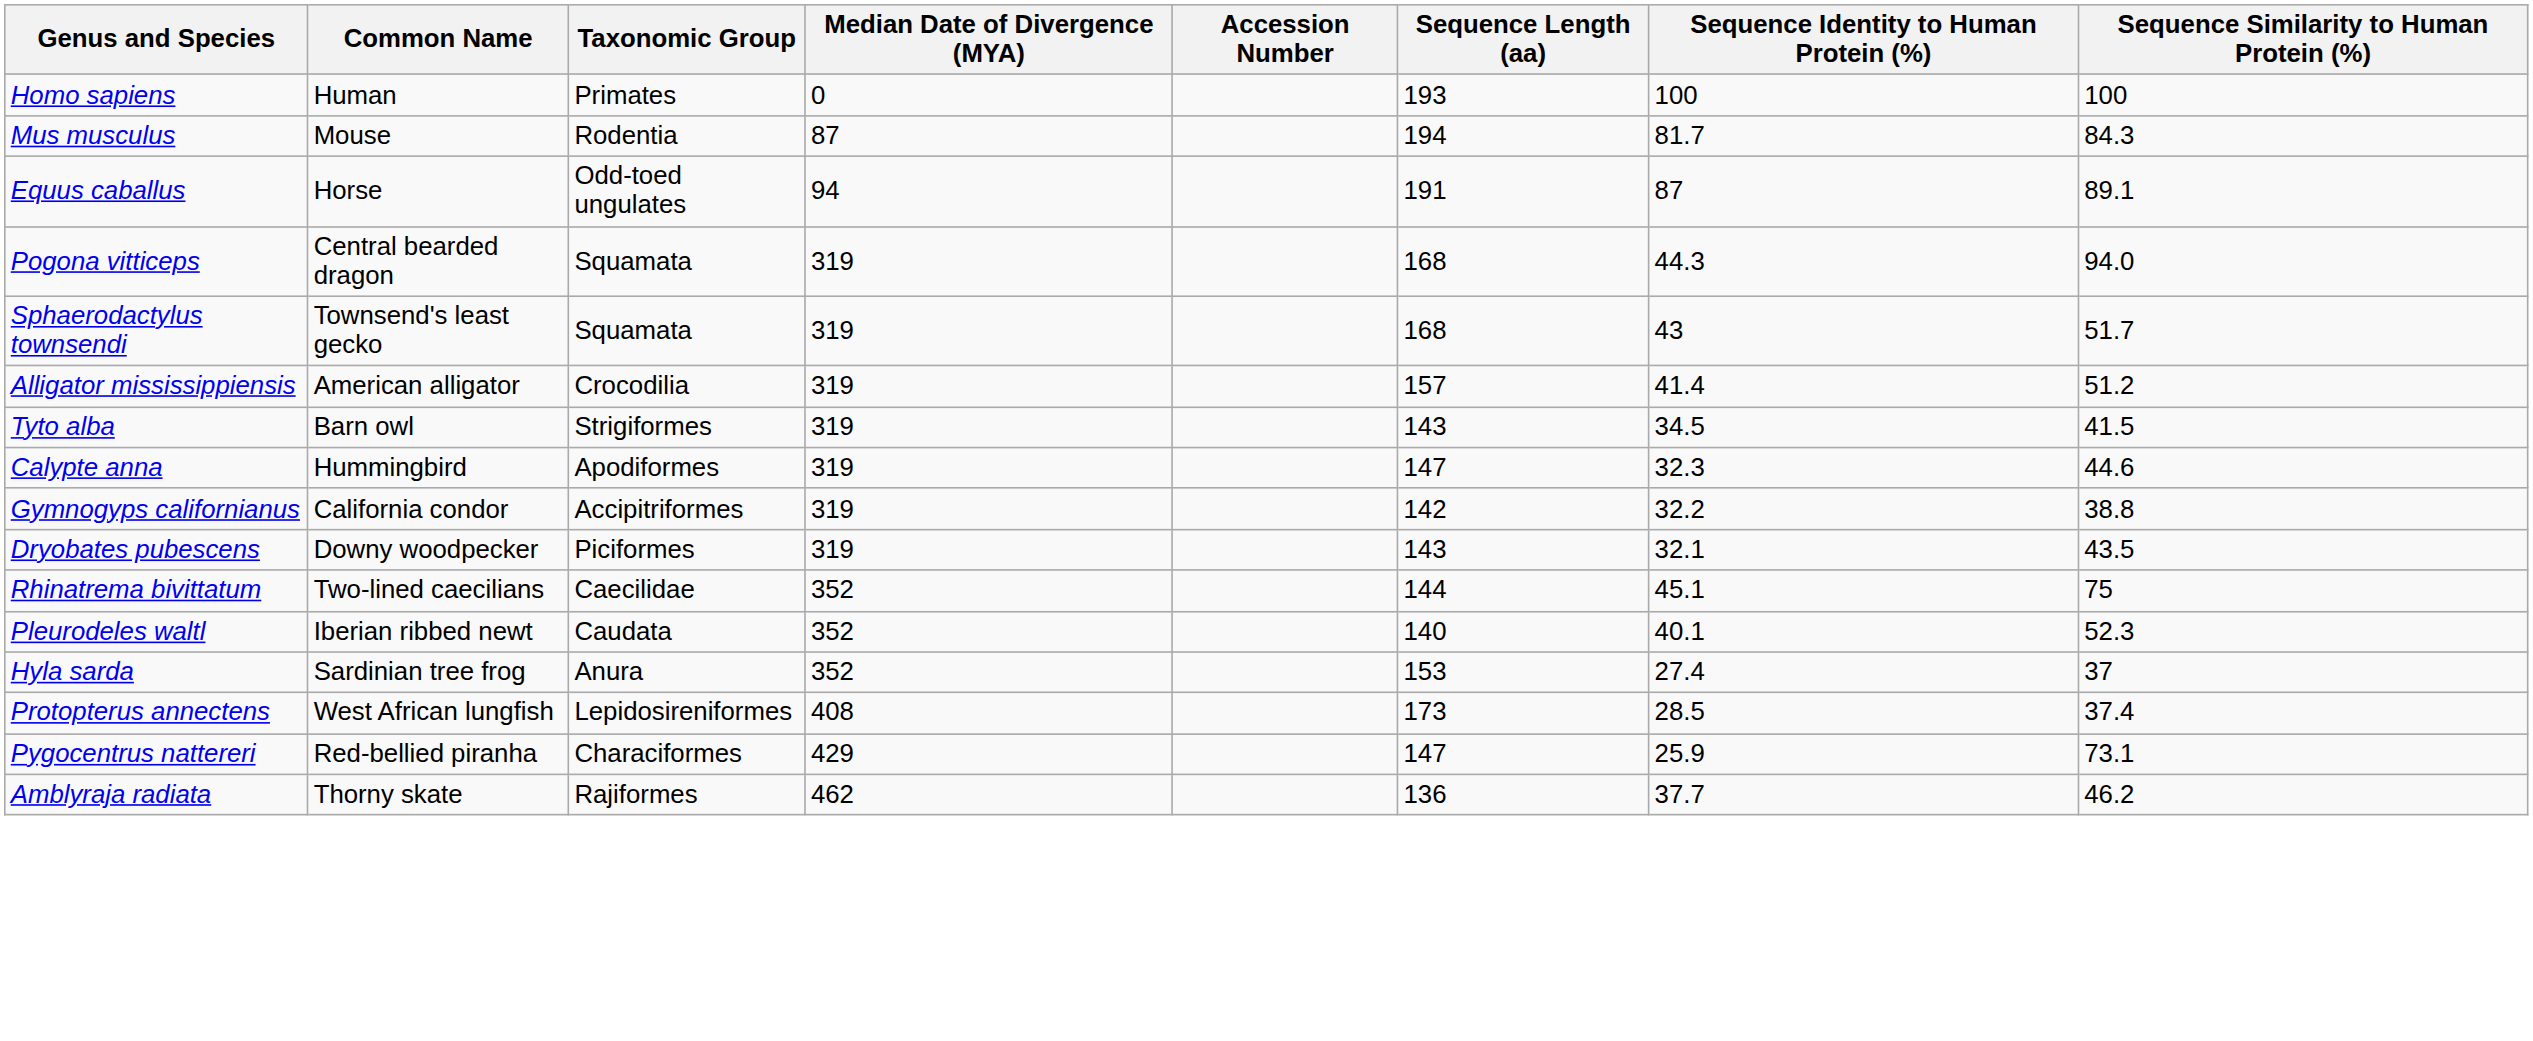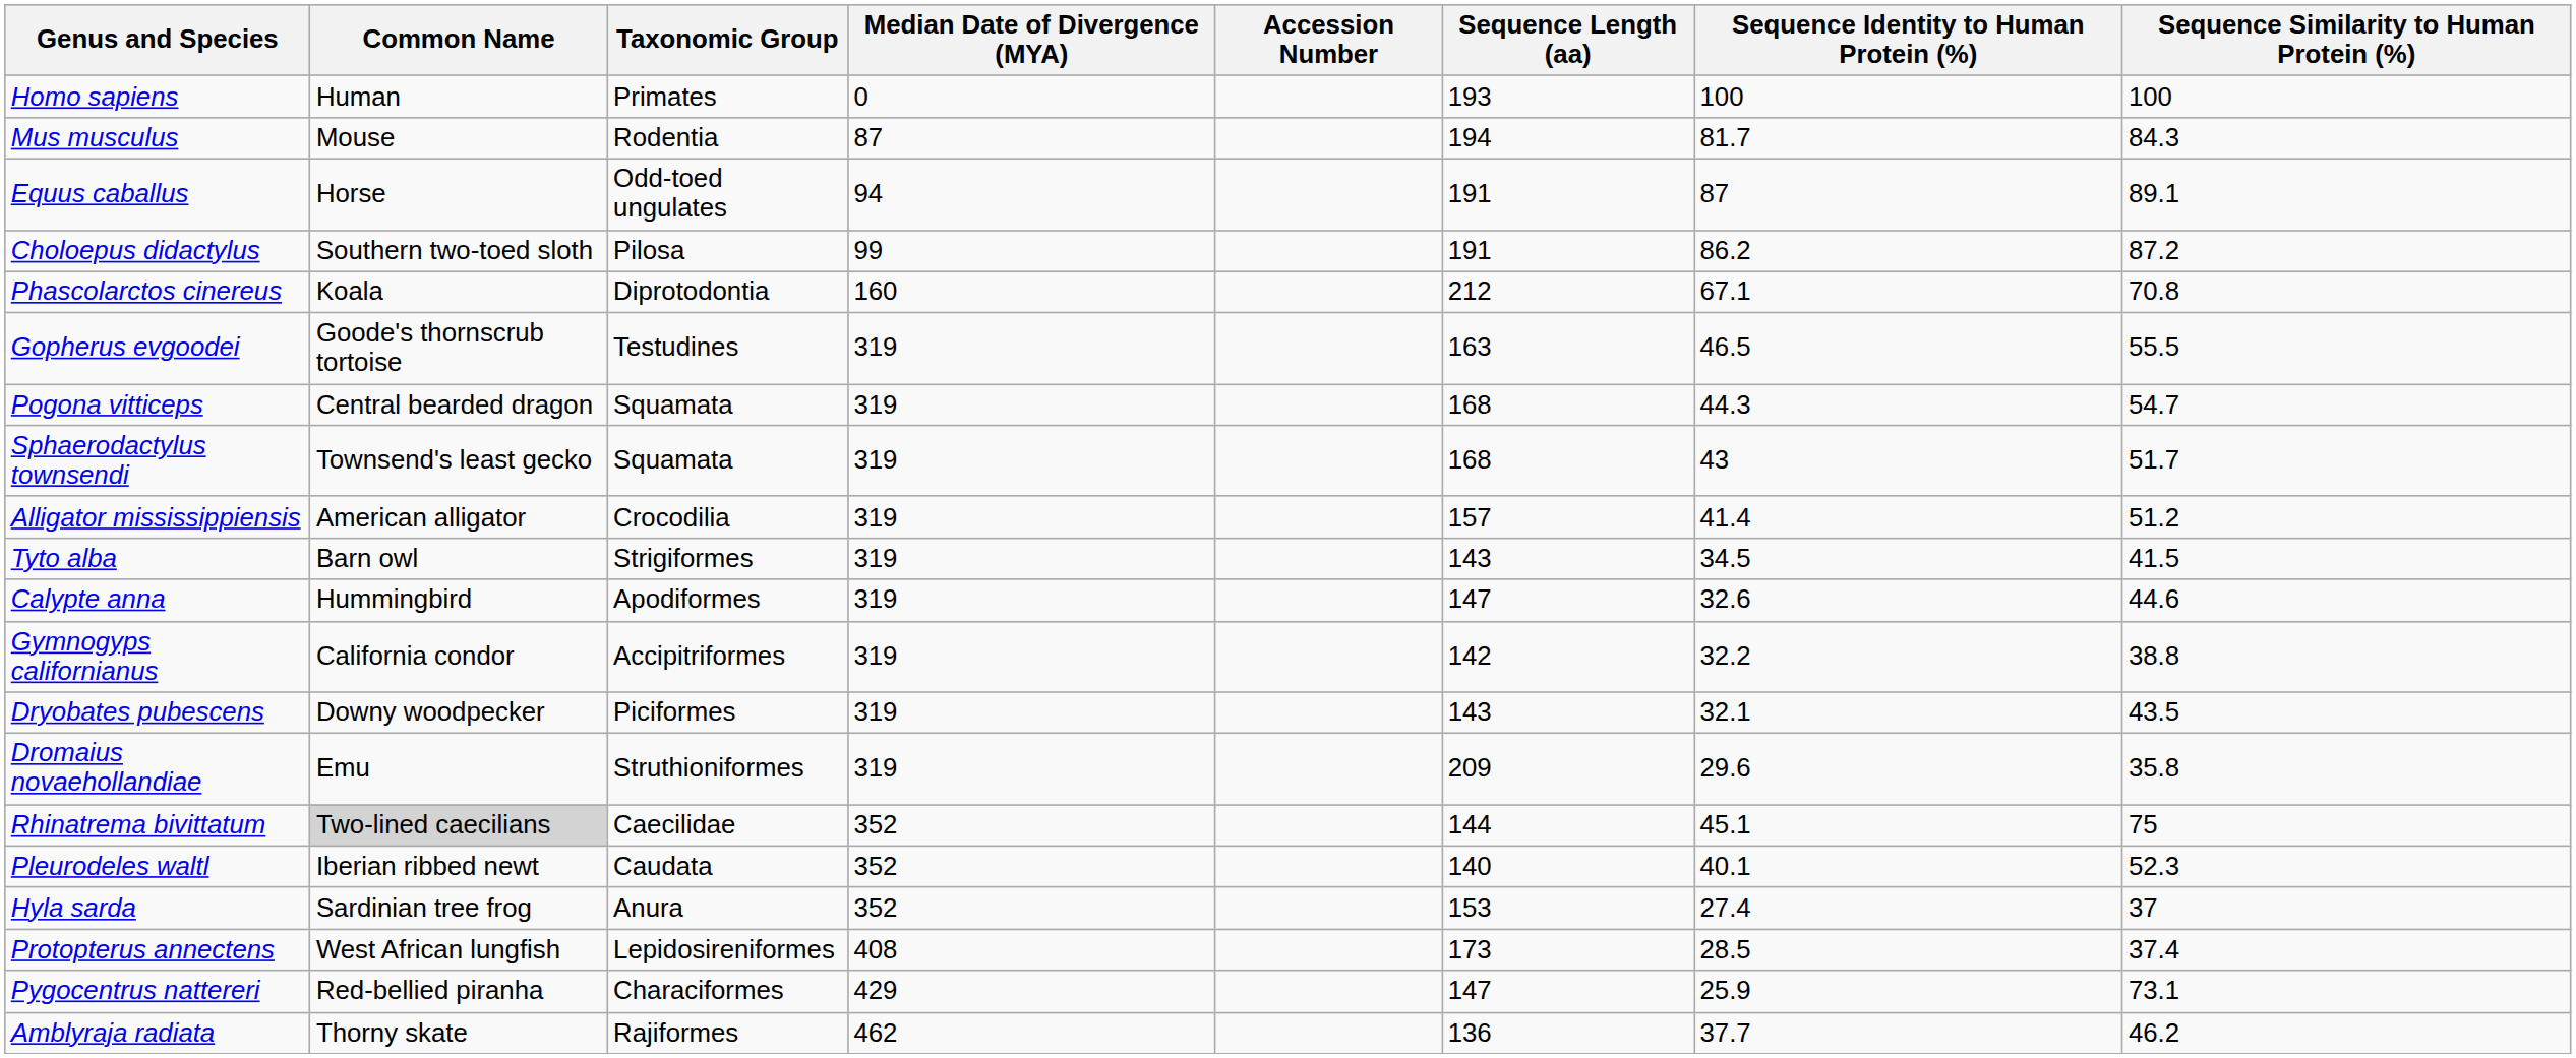+ row: Choloepus didactylus | Southern two-toed sloth | Pilosa | 99 | 191 | 86.2 | 87.2
+ row: Phascolarctos cinereus | Koala | Diprotodontia | 160 | 212 | 67.1 | 70.8
+ row: Gopherus evgoodei | Goode's thornscrub tortoise | Testudines | 319 | 163 | 46.5 | 55.5
Pogona vitticeps | Sequence Similarity to Human Protein (%): 94.0 -> 54.7
Calypte anna | Sequence Identity to Human Protein (%): 32.3 -> 32.6
+ row: Dromaius novaehollandiae | Emu | Struthioniformes | 319 | 209 | 29.6 | 35.8
Rhinatrema bivittatum | Common Name: no background -> lightgrey background
